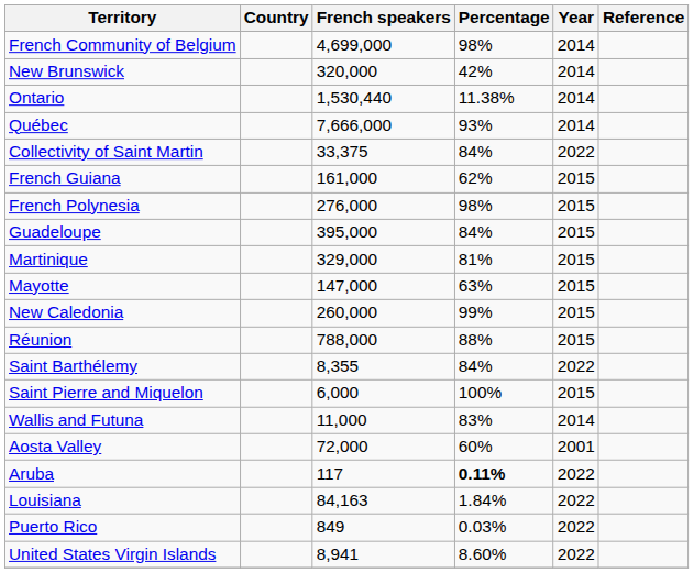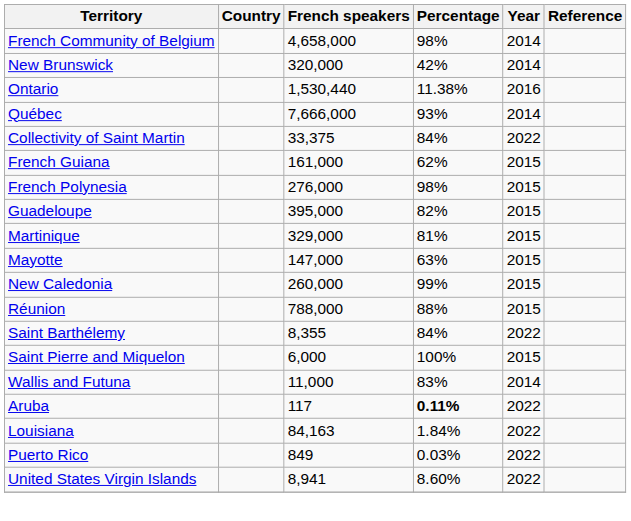French Community of Belgium | French speakers: 4,699,000 -> 4,658,000
Ontario | Year: 2014 -> 2016
Guadeloupe | Percentage: 84% -> 82%
- row: Aosta Valley | 72,000 | 60% | 2001
